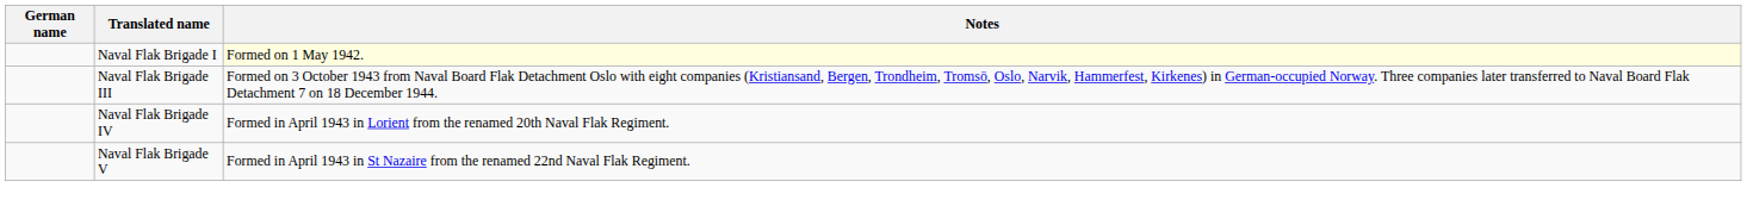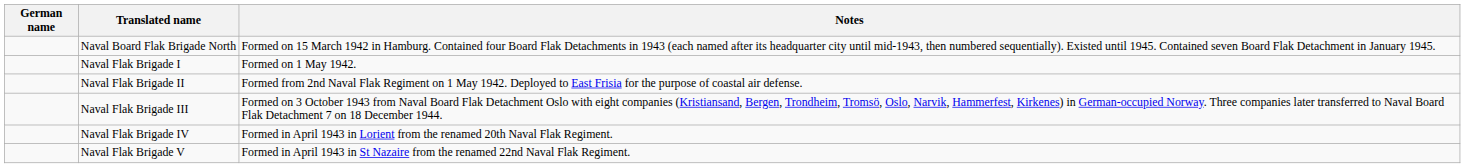+ row: Naval Board Flak Brigade North | Formed on 15 March 1942 in Hamburg. Contained four Board Flak Detachments in 1943 (each named after its headquarter city until mid-1943, then numbered sequentially). Existed until 1945. Contained seven Board Flak Detachment in January 1945.
Naval Flak Brigade I | Notes: lightyellow background -> no background
+ row: Naval Flak Brigade II | Formed from 2nd Naval Flak Regiment on 1 May 1942. Deployed to East Frisia for the purpose of coastal air defense.
